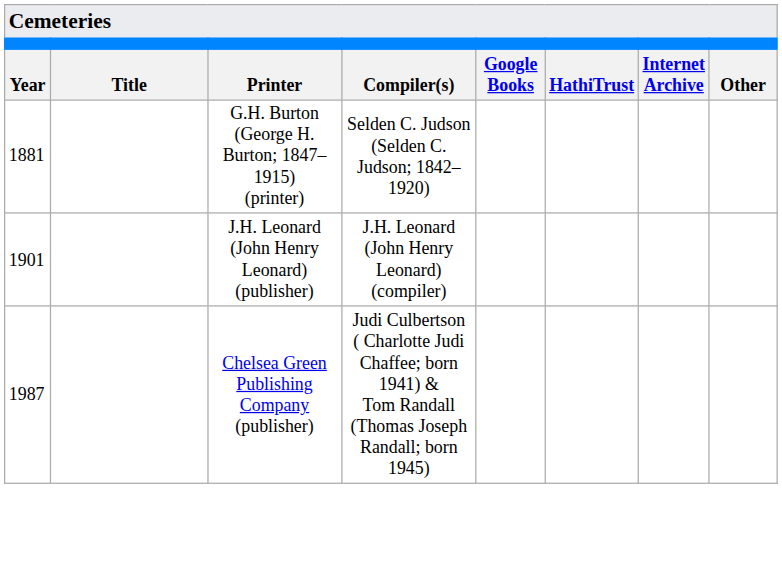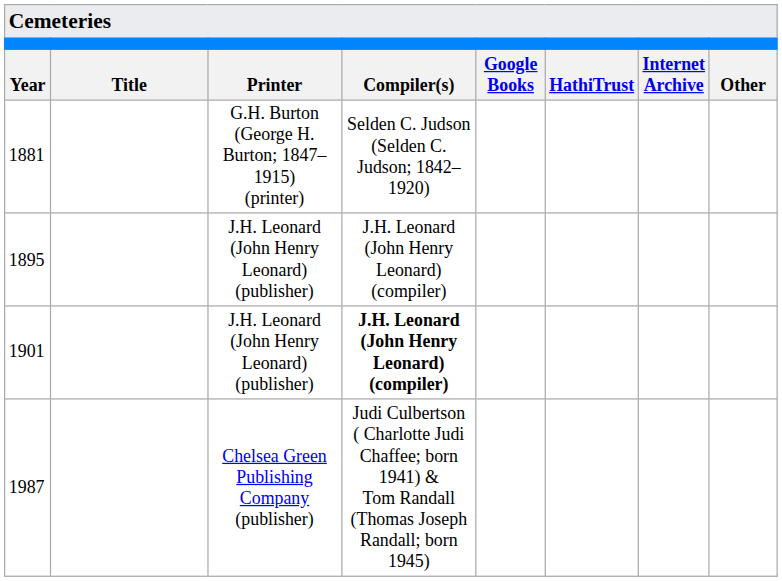+ row: 1895 | J.H. Leonard (John Henry Leonard) (publisher) | J.H. Leonard (John Henry Leonard) (compiler)
1901 | Compiler(s): normal -> bold
